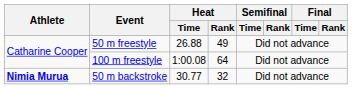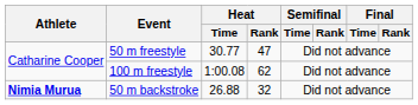50 m freestyle | Heat / Time: 26.88 -> 30.77
50 m freestyle | Heat / Rank: 49 -> 47
100 m freestyle | Heat / Rank: 64 -> 62
50 m backstroke | Heat / Time: 30.77 -> 26.88
